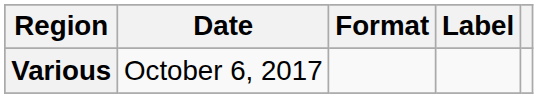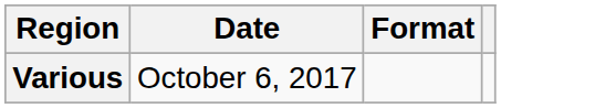- column: Label
